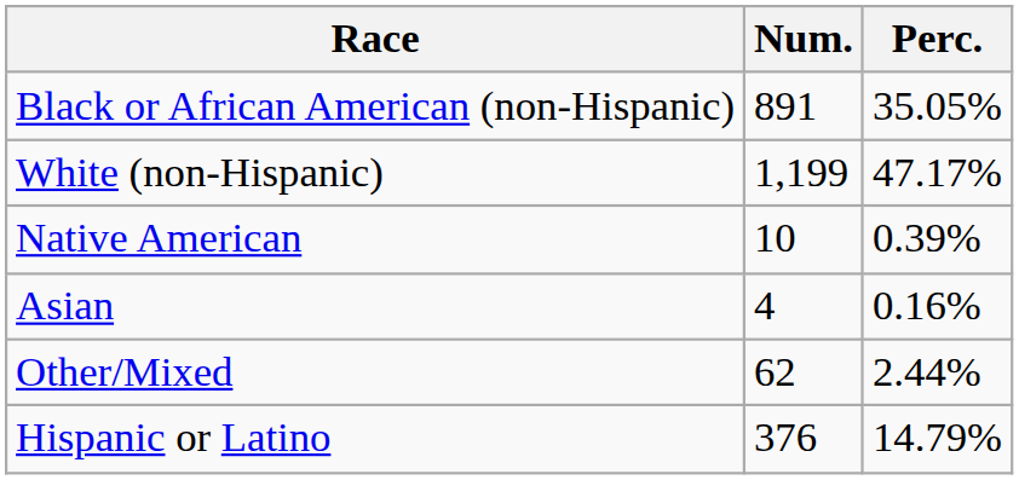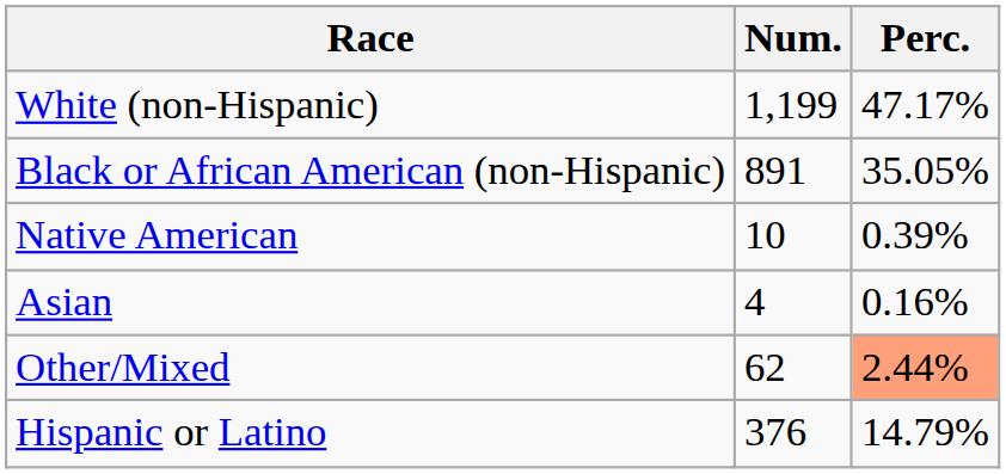rows swapped: White (non-Hispanic) <-> Black or African American (non-Hispanic)
Other/Mixed | Perc.: no background -> lightsalmon background
